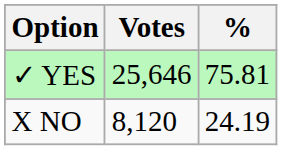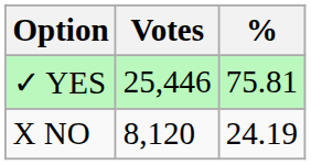✓ YES | Votes: 25,646 -> 25,446
